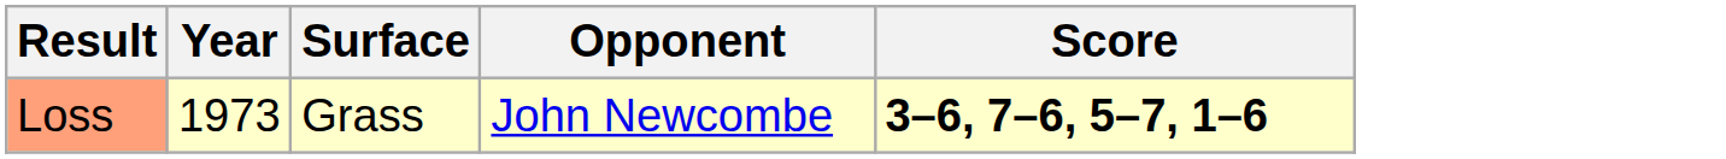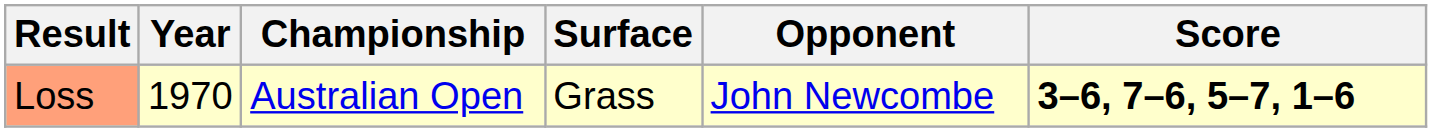+ column: Championship | Australian Open
Loss | Year: 1973 -> 1970
